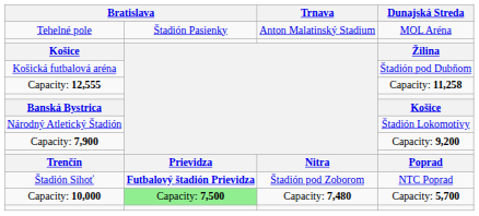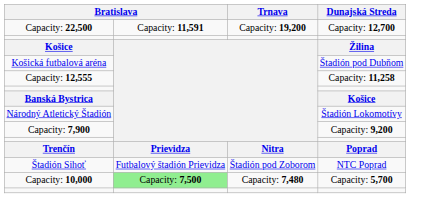- row: Tehelné pole | Štadión Pasienky | Anton Malatinský Stadium | MOL Aréna
+ row: Capacity: 22,500 | Capacity: 11,591 | Capacity: 19,200 | Capacity: 12,700
Štadión Sihoť | column 2: bold -> normal
